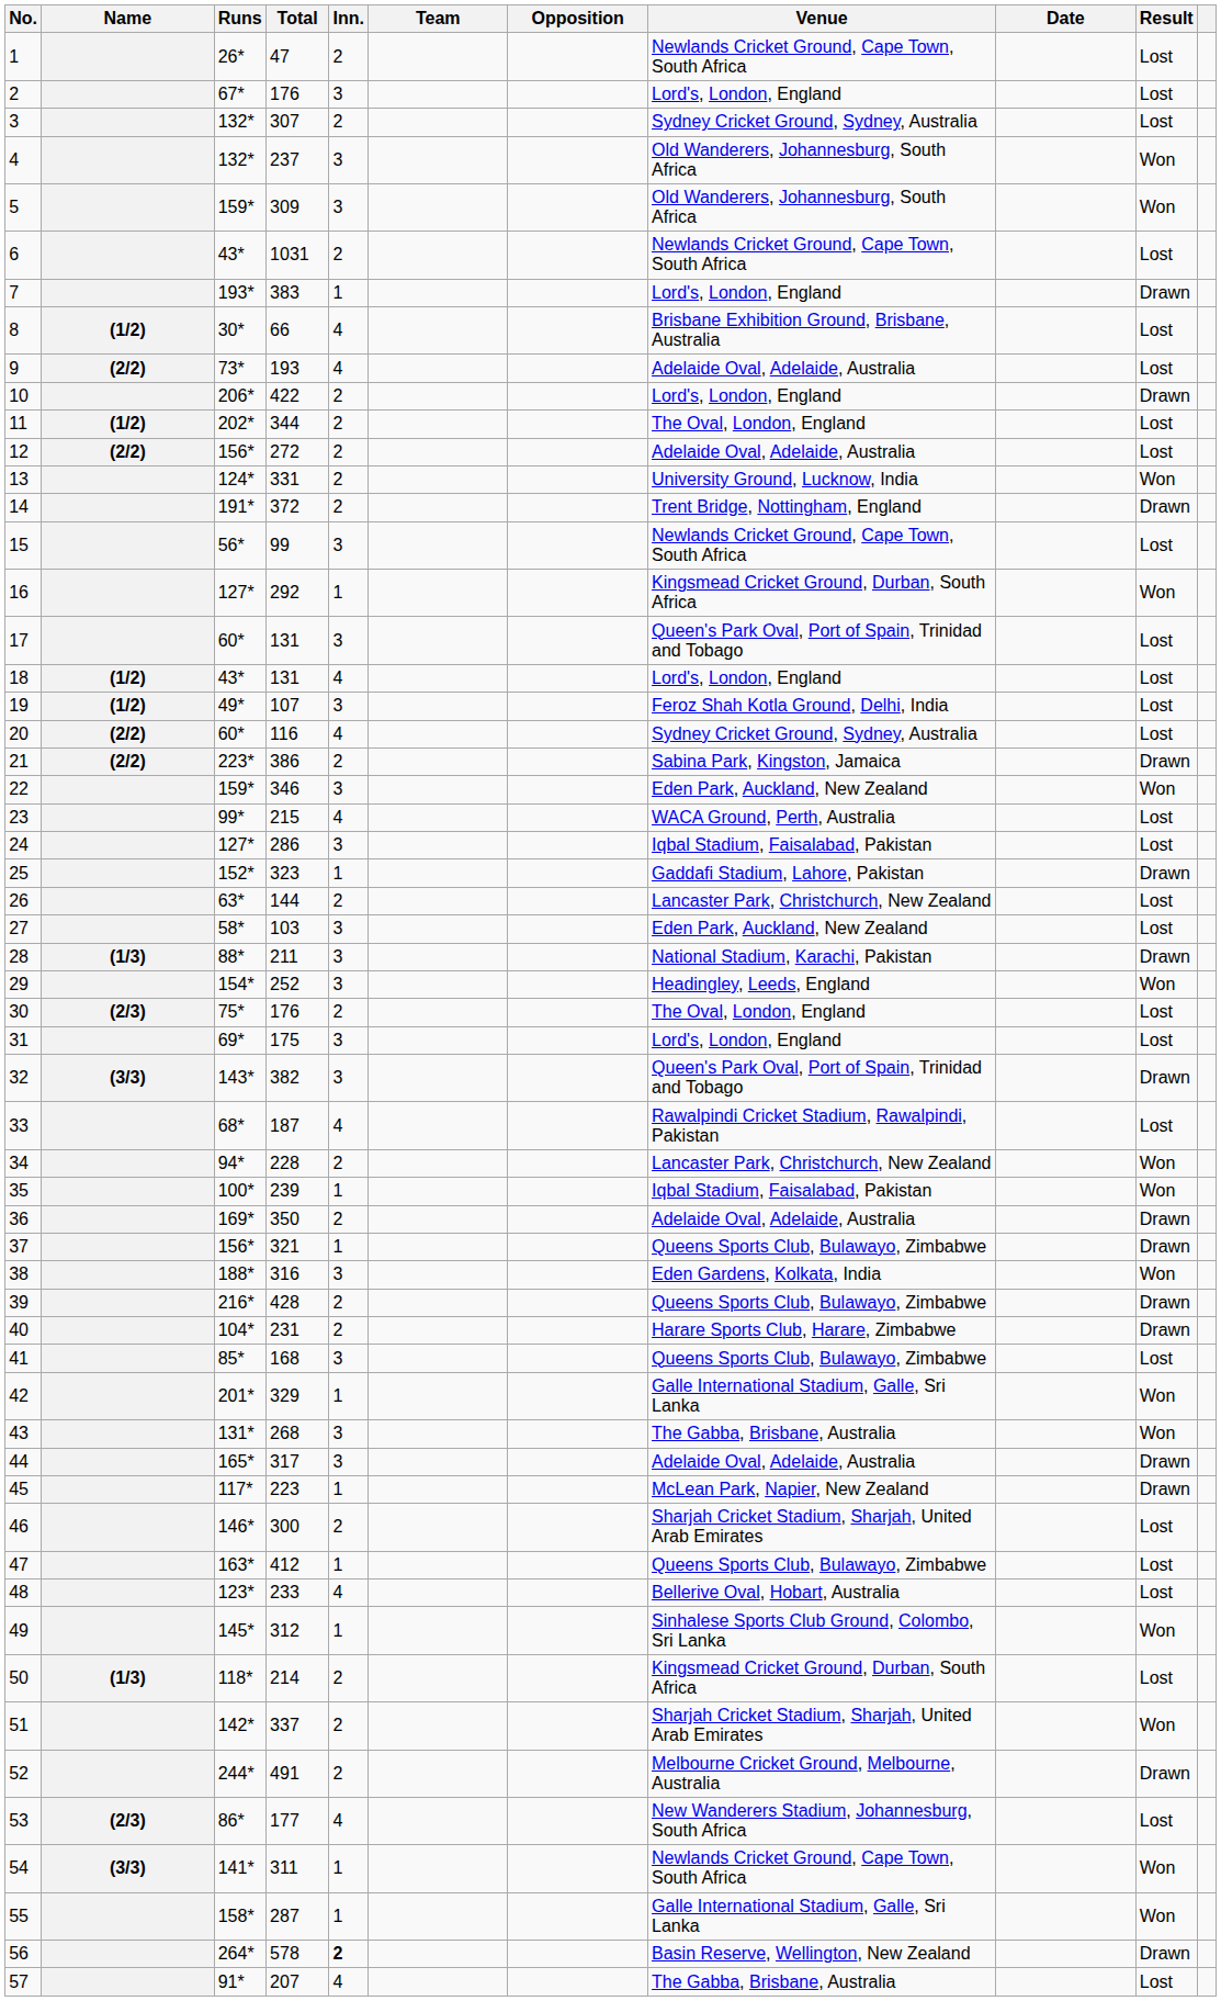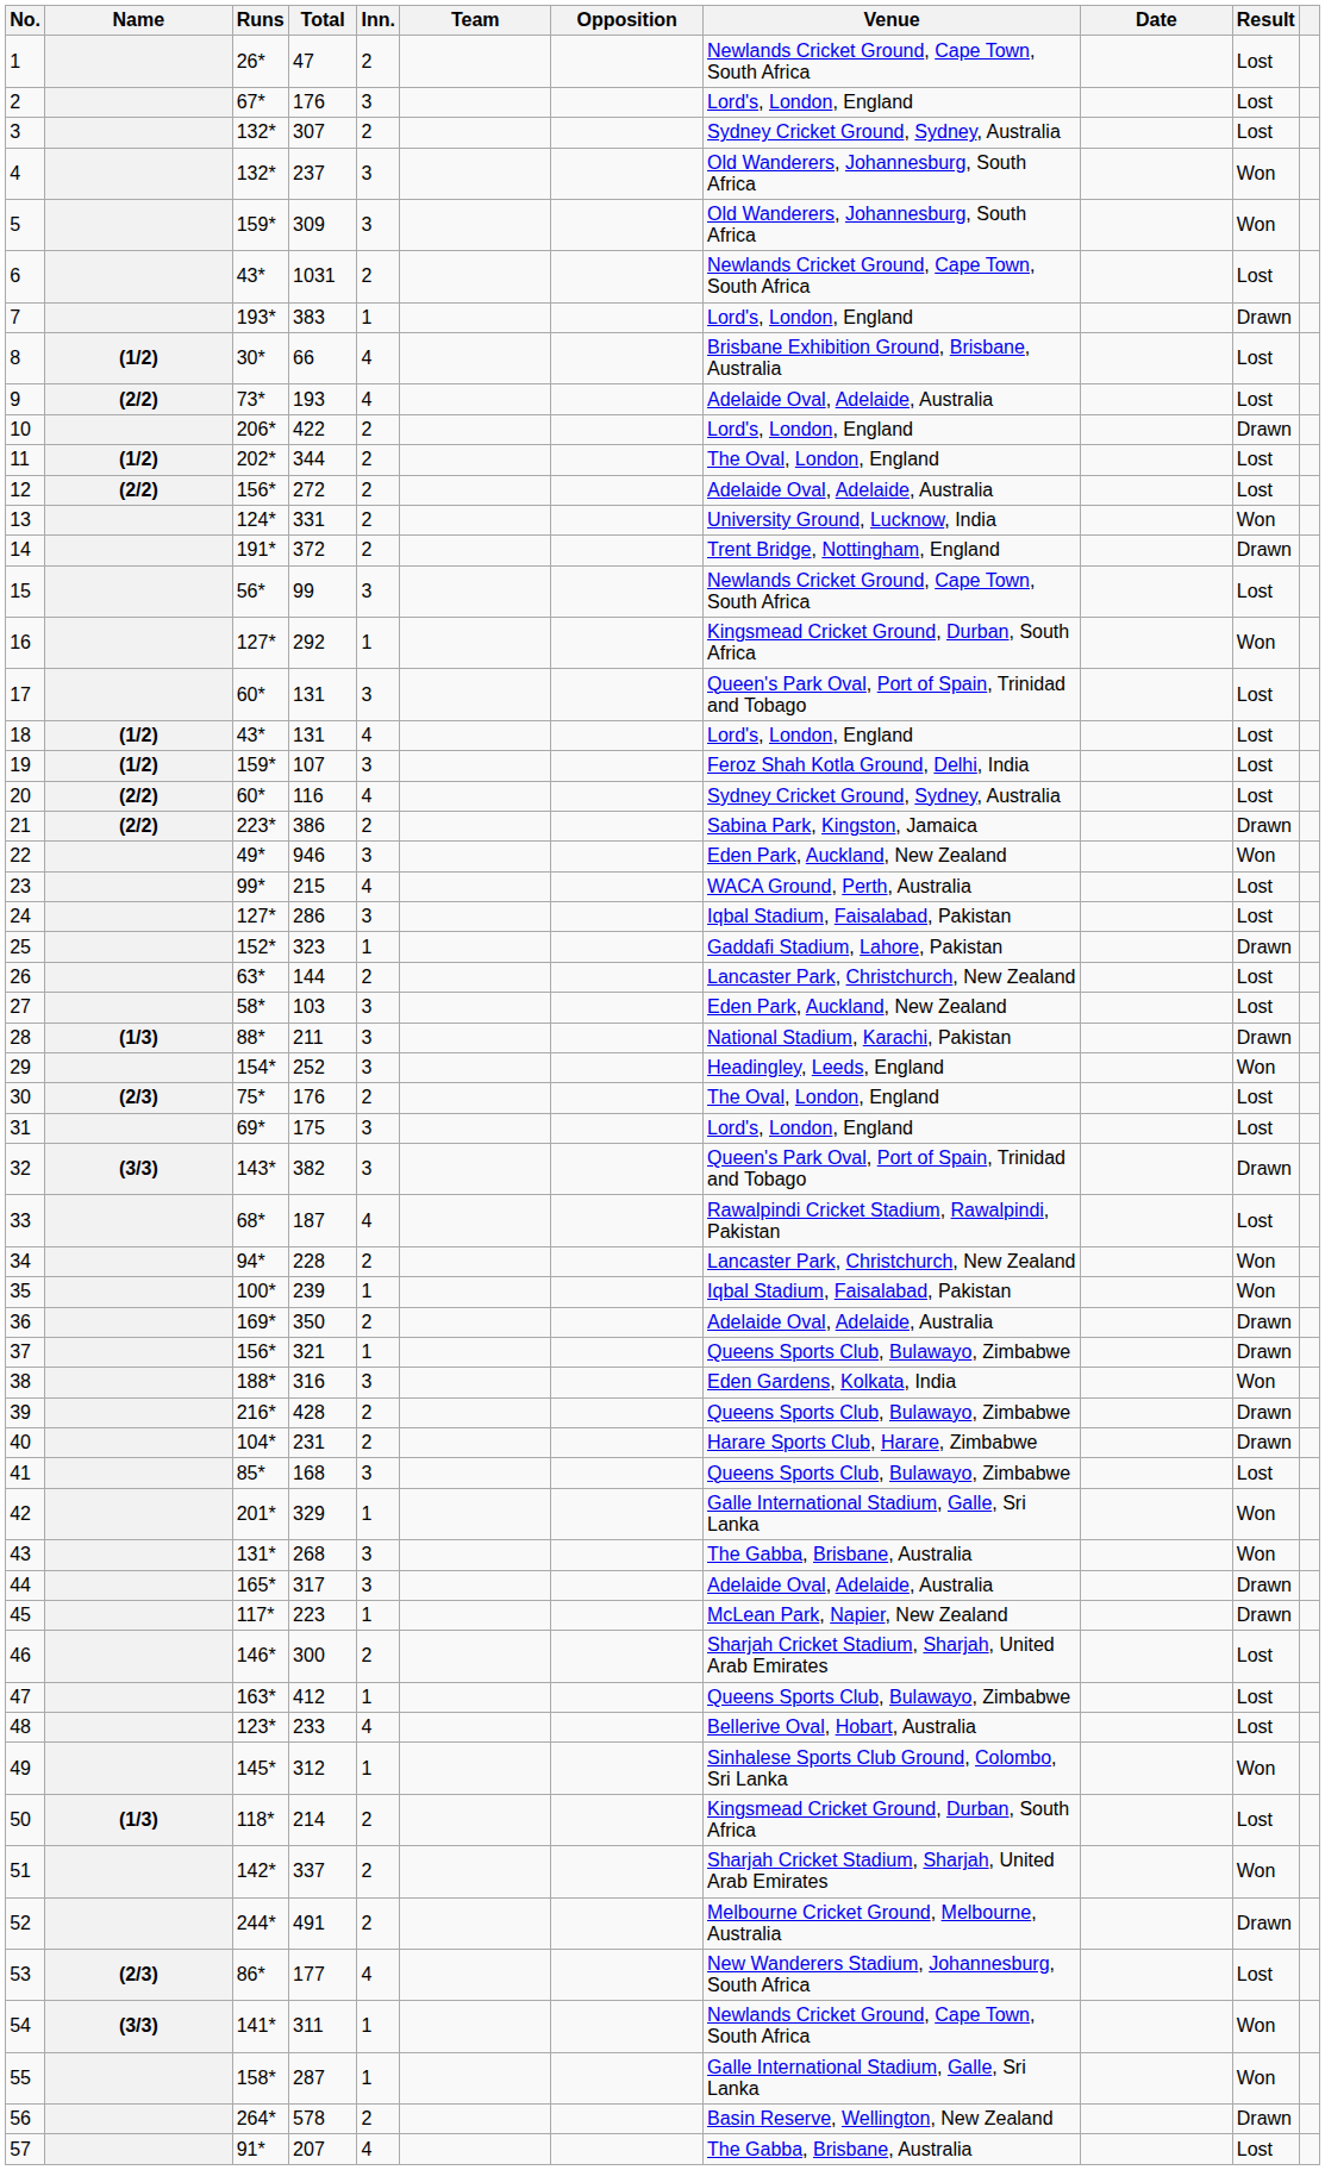19 | Runs: 49* -> 159*
22 | Runs: 159* -> 49*
22 | Total: 346 -> 946
56 | Inn.: bold -> normal
